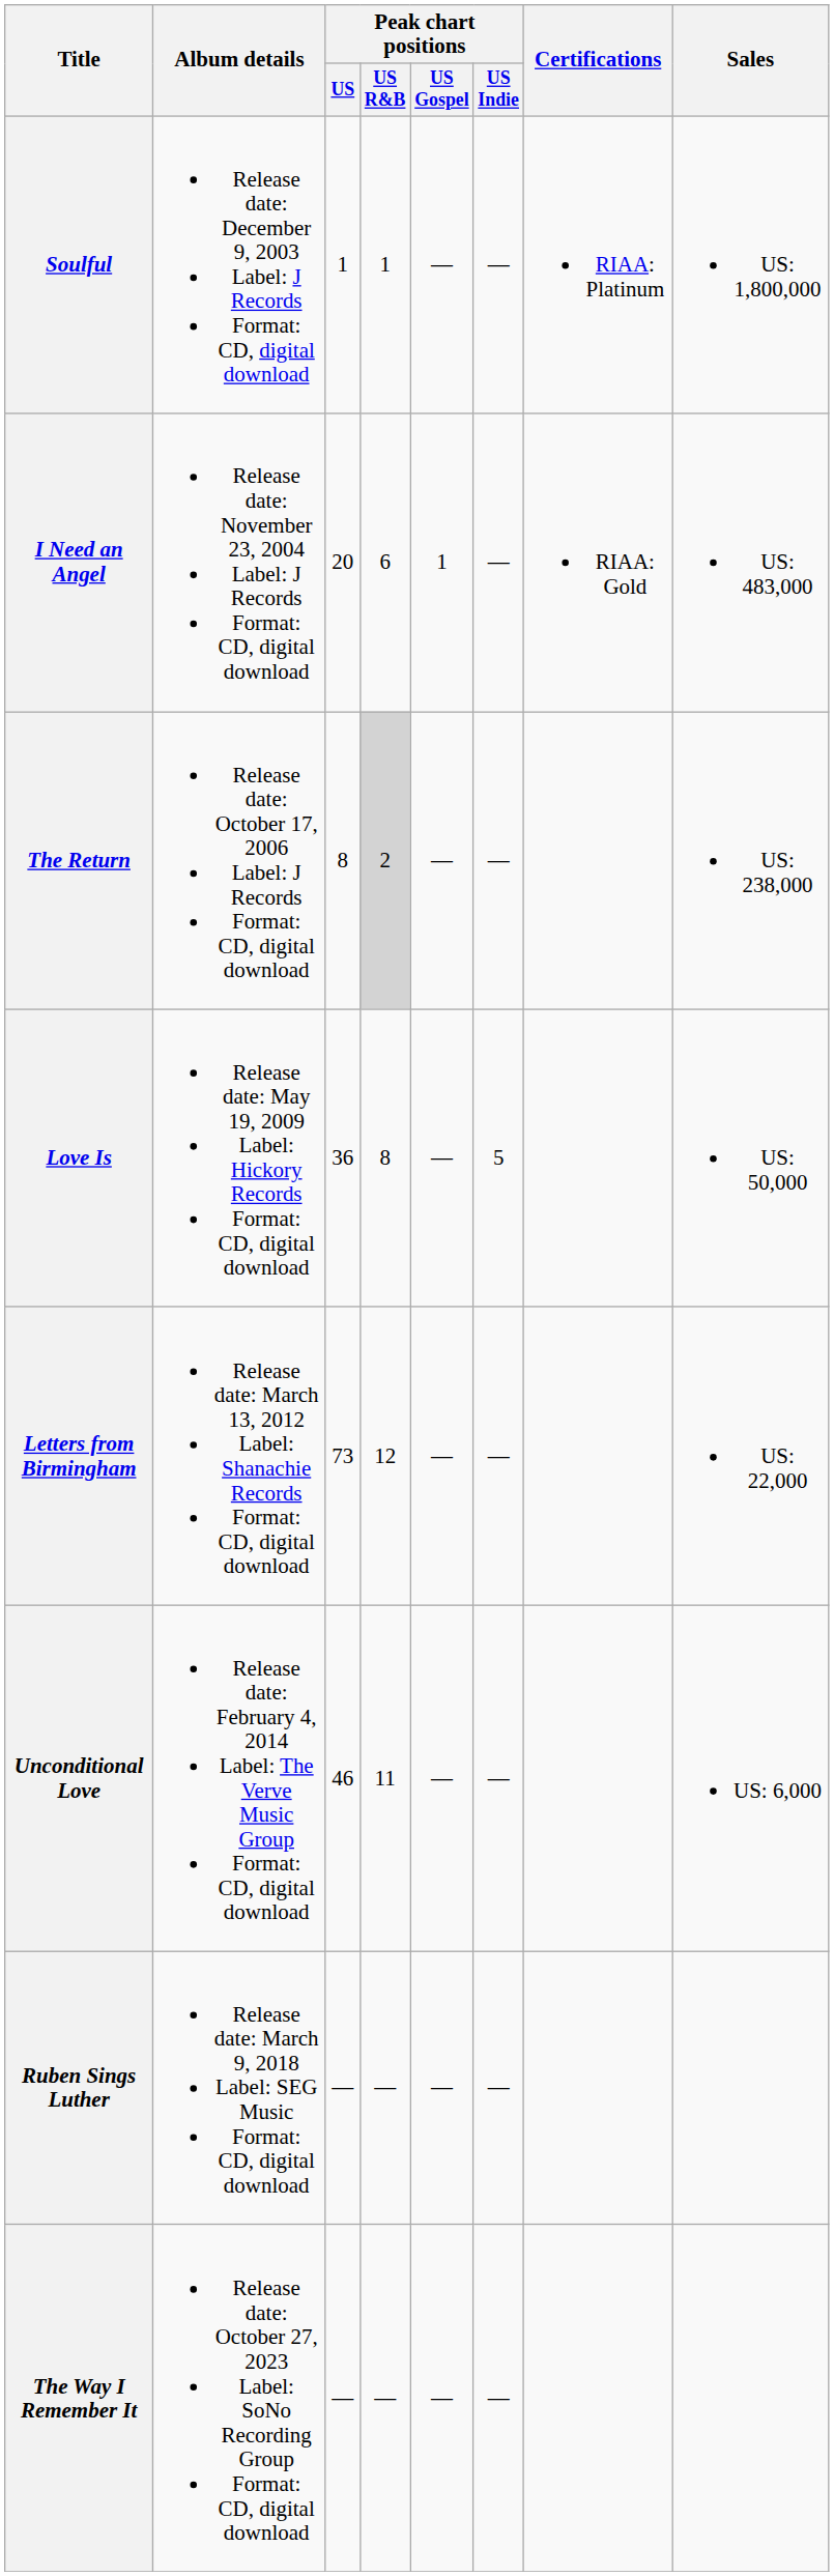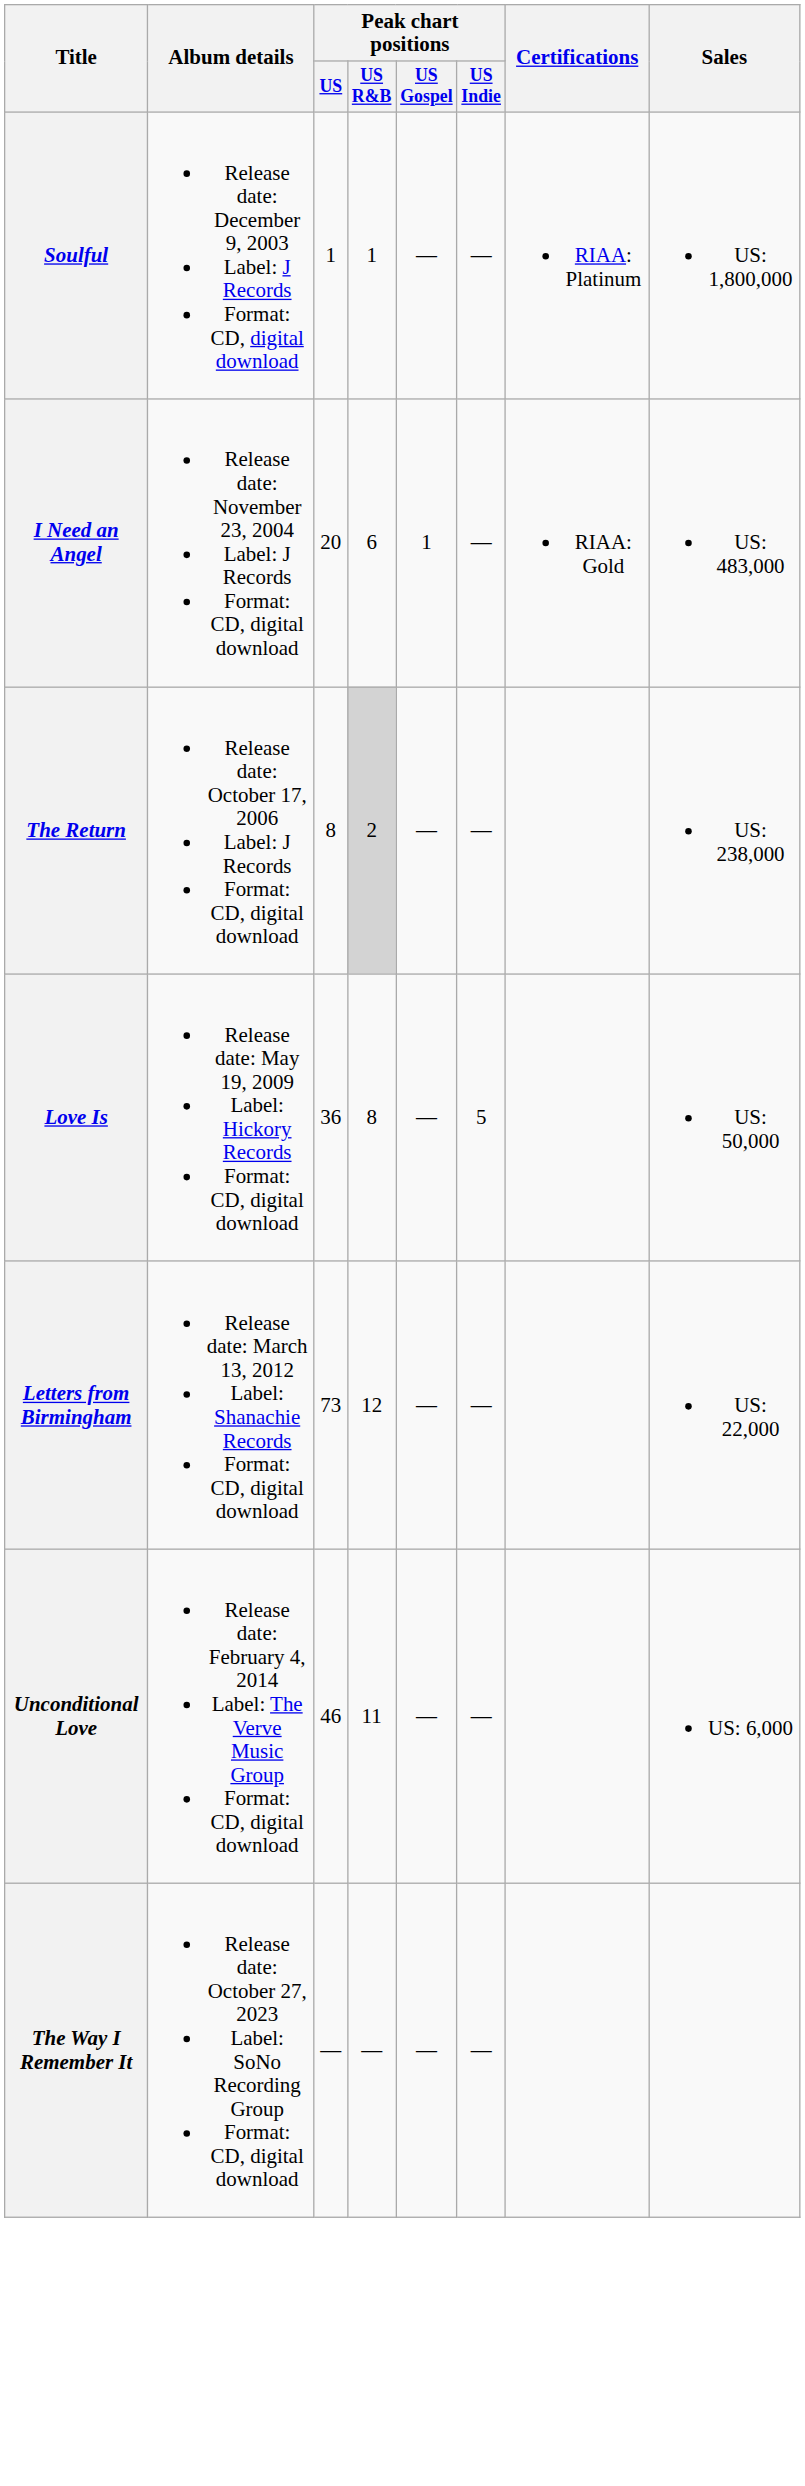- row: Ruben Sings Luther | Release date: March 9, 2018 Label: SEG Music Format: CD, digital download | — | — | — | —
